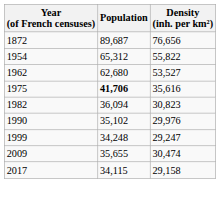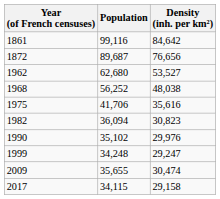+ row: 1861 | 99,116 | 84,642
- row: 1954 | 65,312 | 55,822
+ row: 1968 | 56,252 | 48,038
1975 | Population: bold -> normal
